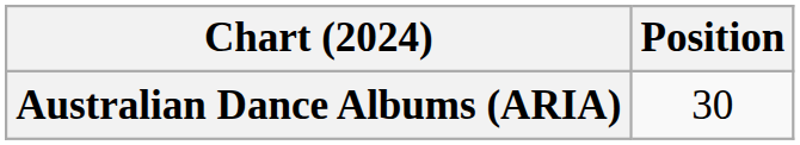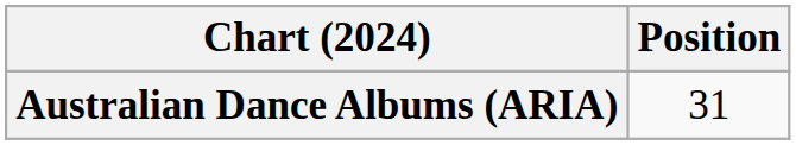Australian Dance Albums (ARIA) | Position: 30 -> 31
